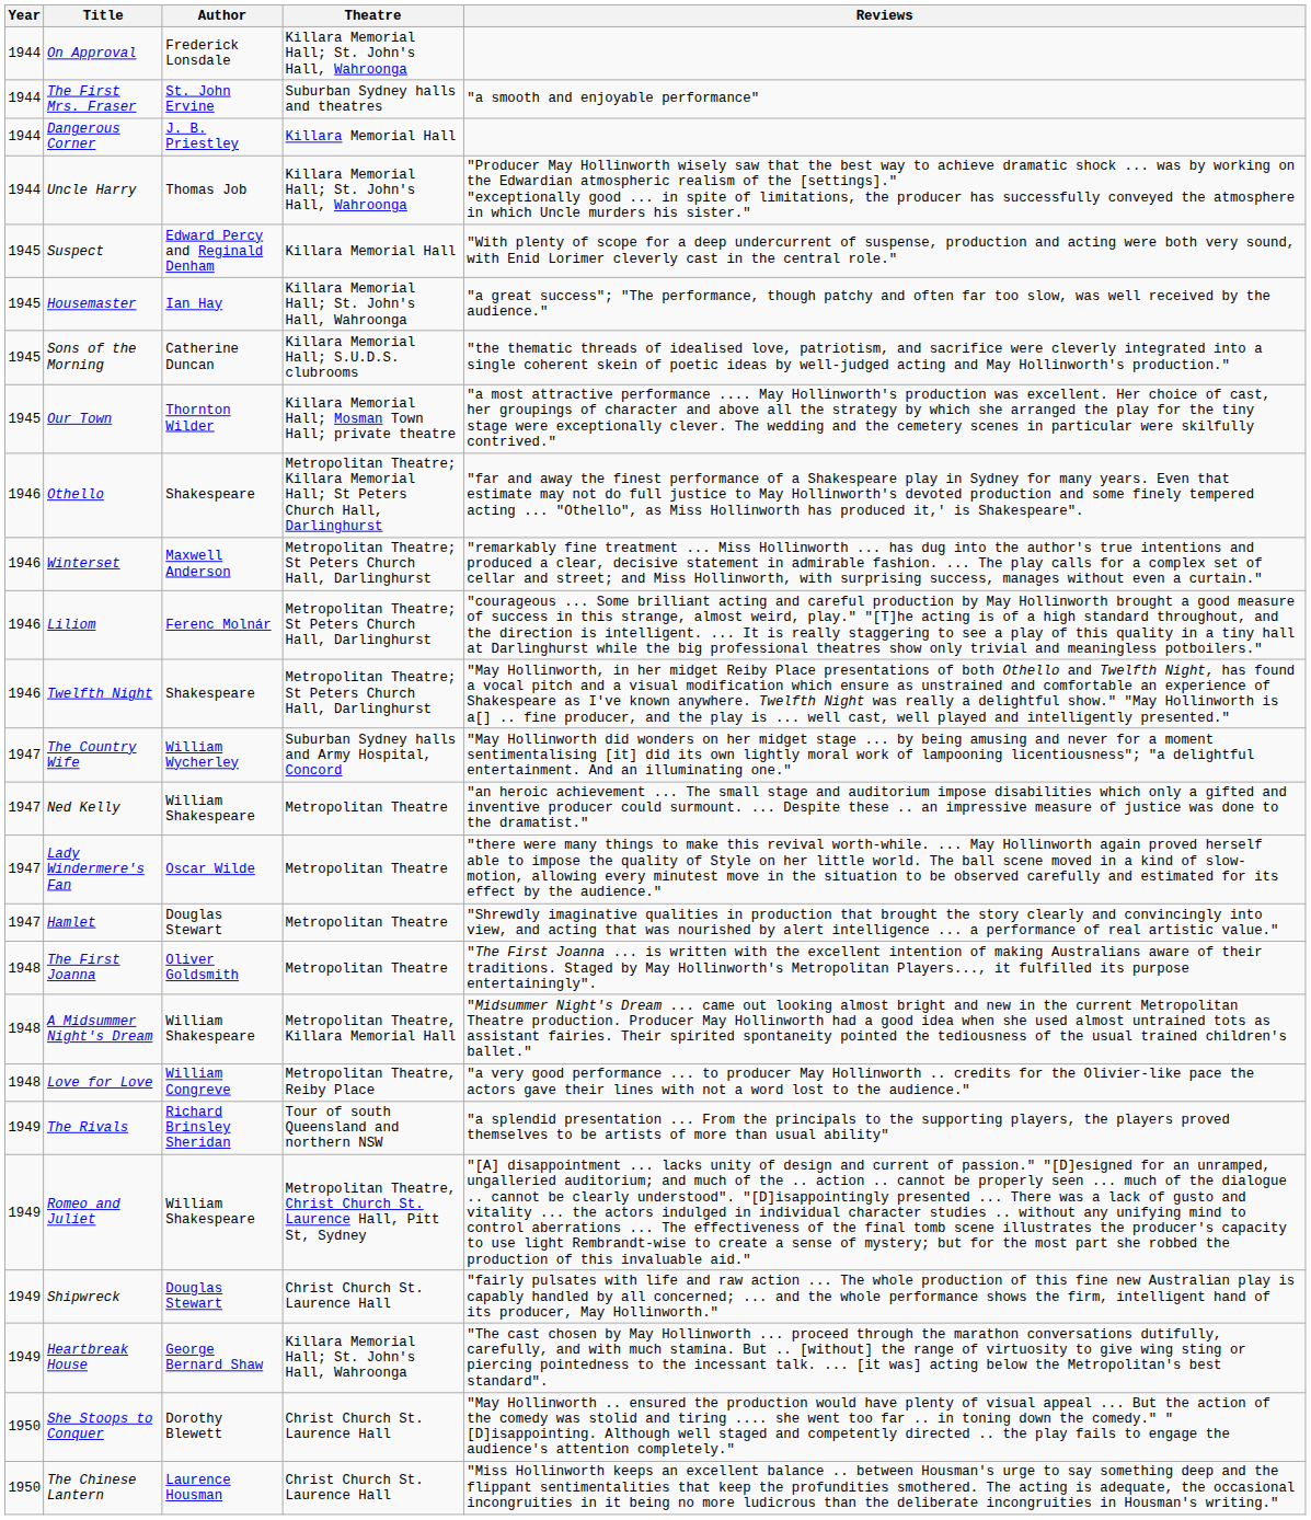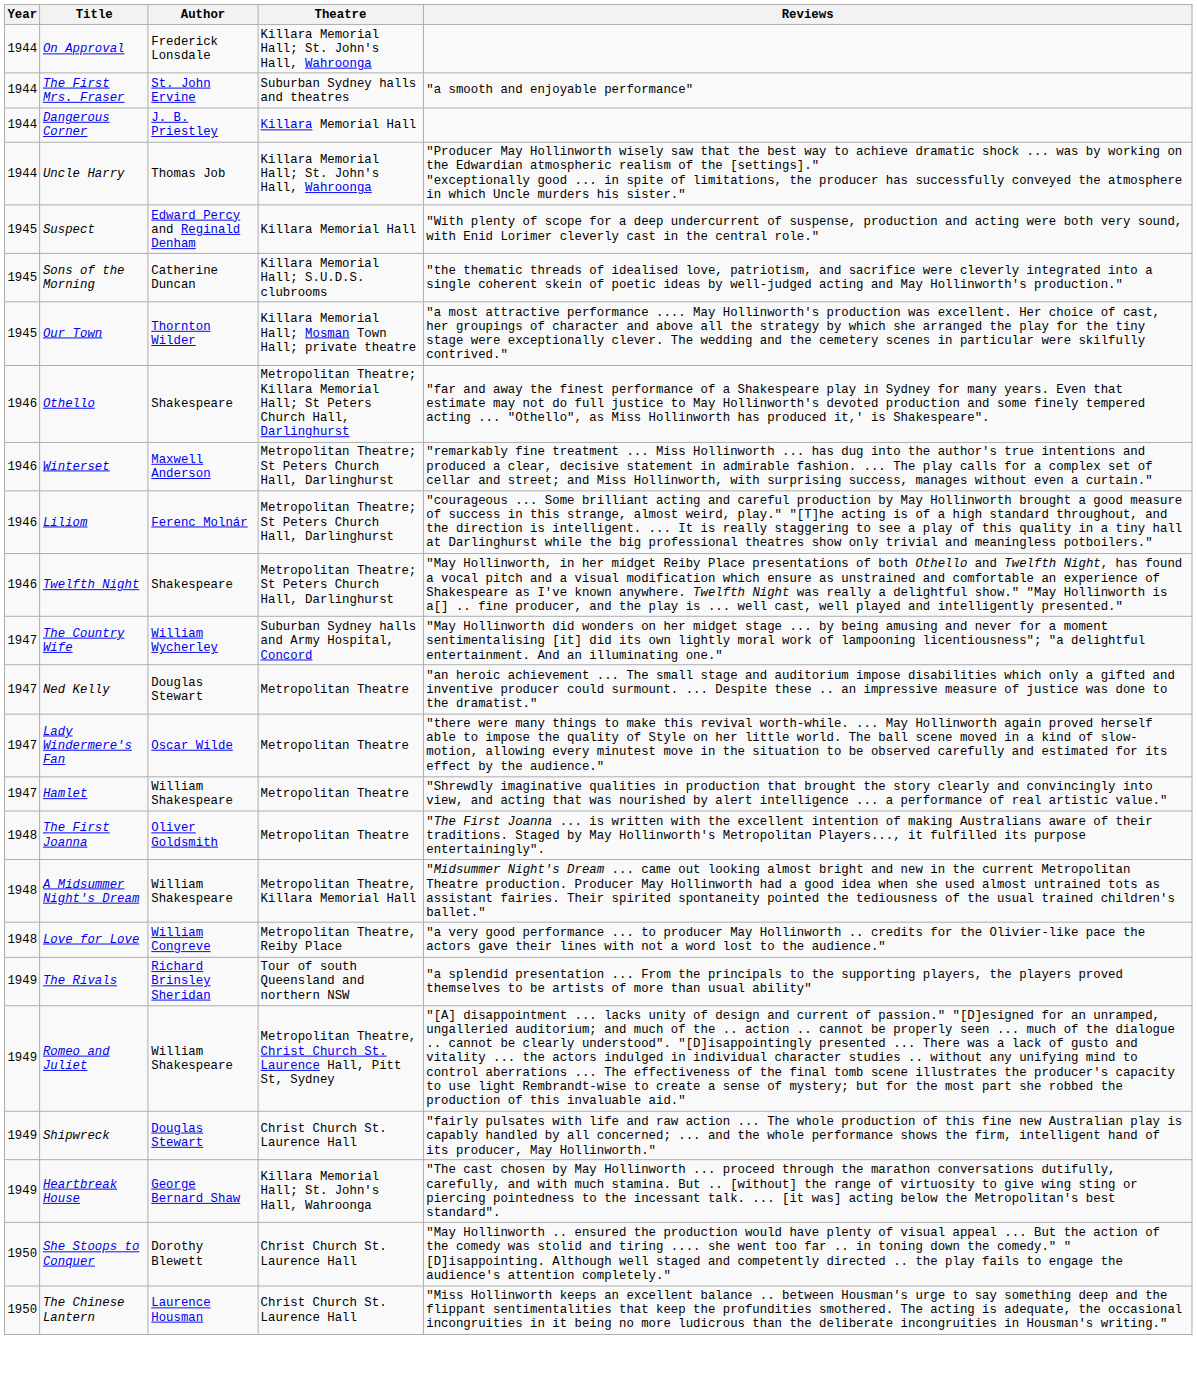- row: 1945 | Housemaster | Ian Hay | Killara Memorial Hall; St. John's Hall, Wahroonga | "a great success"; "The performance, though patchy and often far too slow, was well received by the audience."
Ned Kelly | Author: William Shakespeare -> Douglas Stewart
Hamlet | Author: Douglas Stewart -> William Shakespeare
